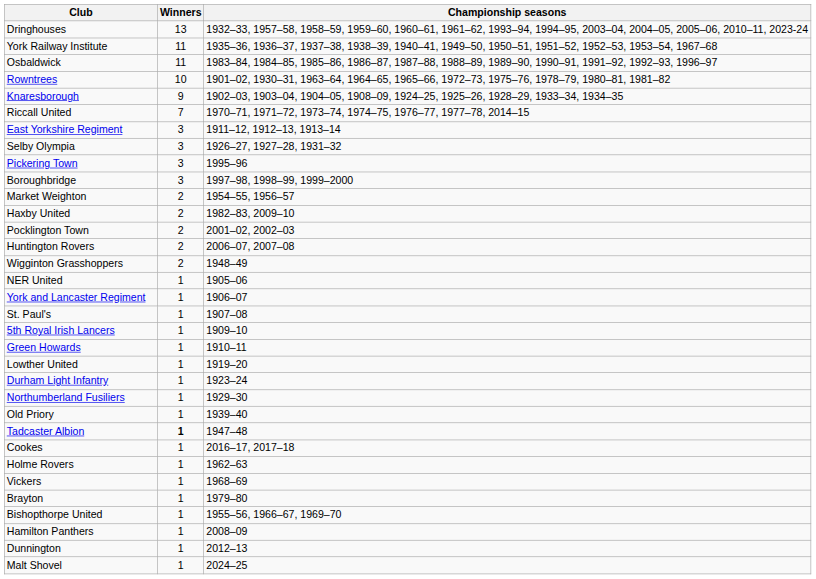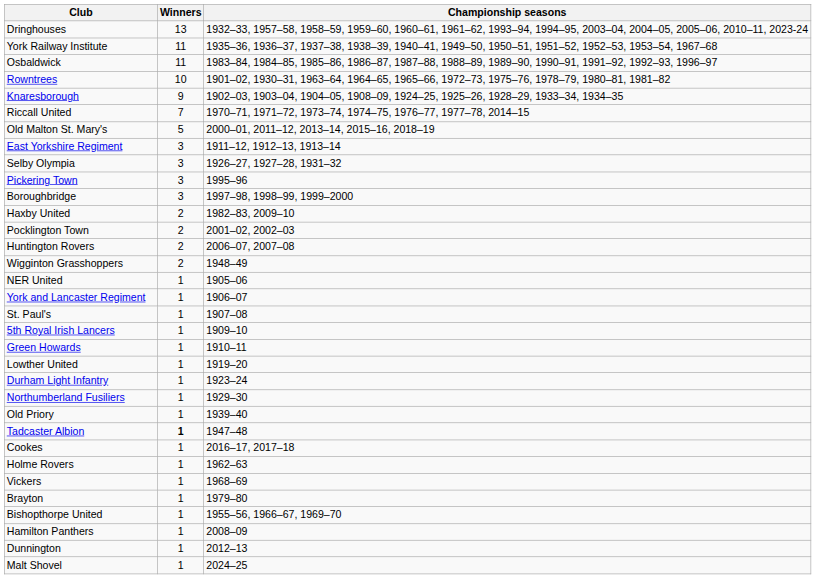+ row: Old Malton St. Mary's | 5 | 2000–01, 2011–12, 2013–14, 2015–16, 2018–19
- row: Market Weighton | 2 | 1954–55, 1956–57
